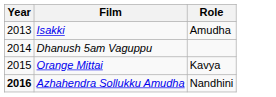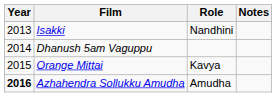+ column: Notes
Isakki | Role: Amudha -> Nandhini
Azhahendra Sollukku Amudha | Role: Nandhini -> Amudha
